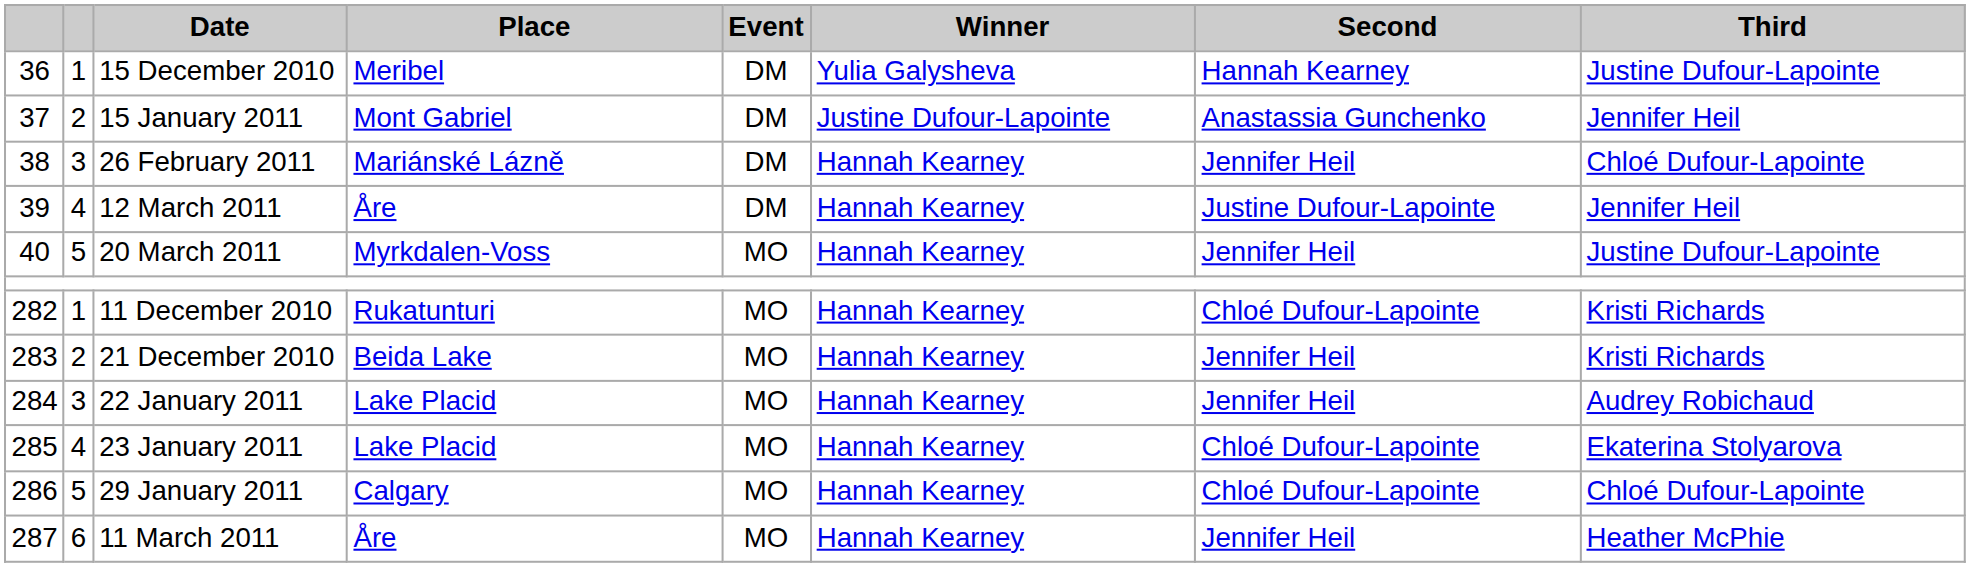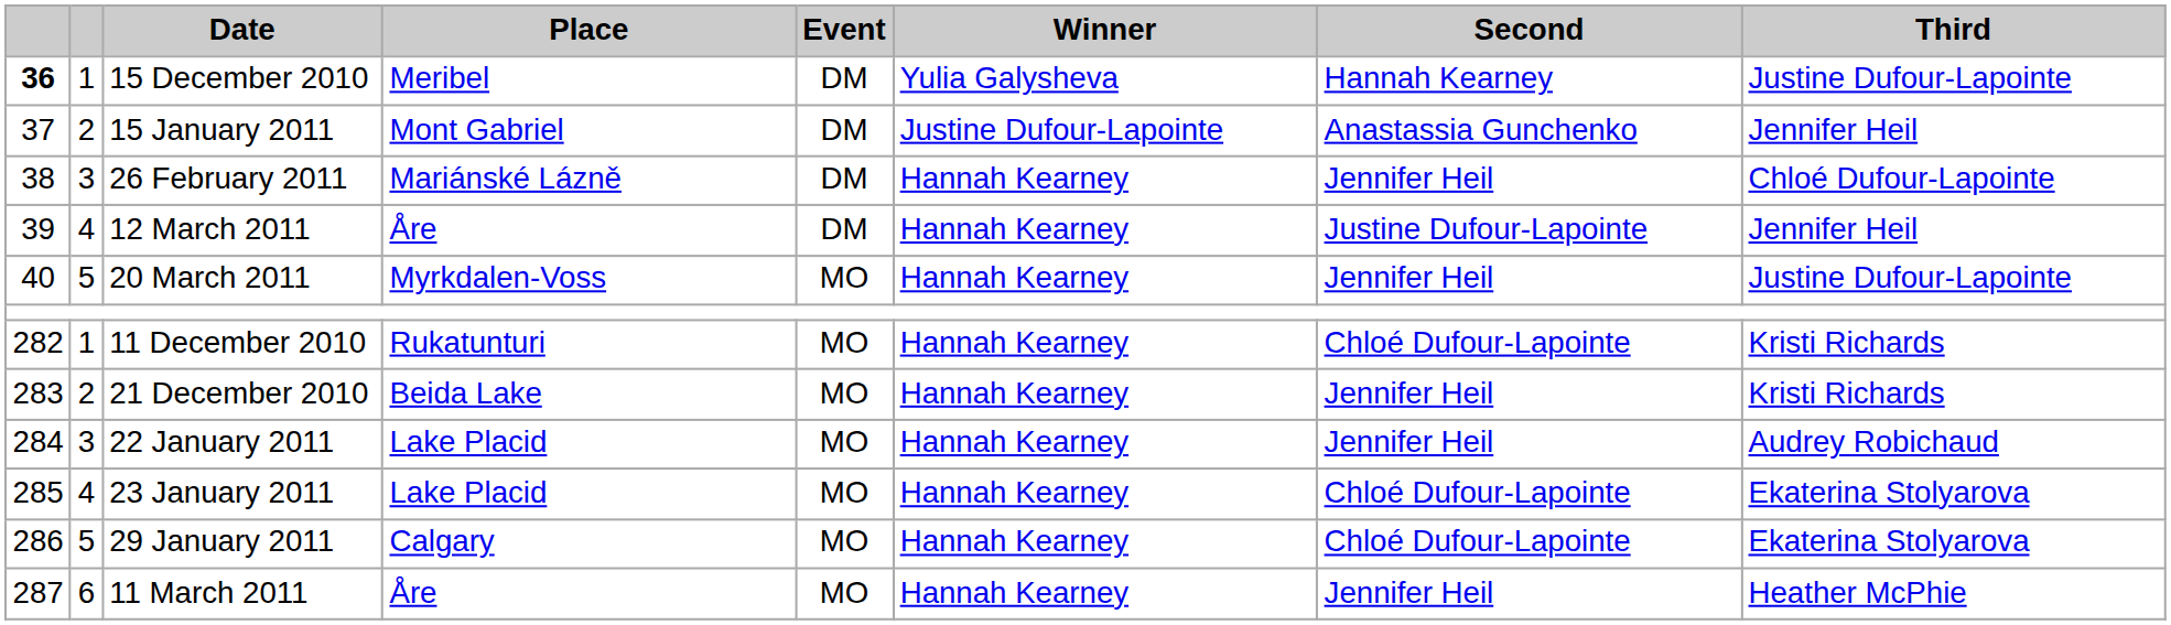15 December 2010 | column 1: normal -> bold
29 January 2011 | Third: Chloé Dufour-Lapointe -> Ekaterina Stolyarova
